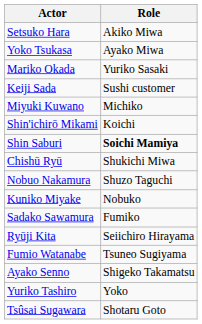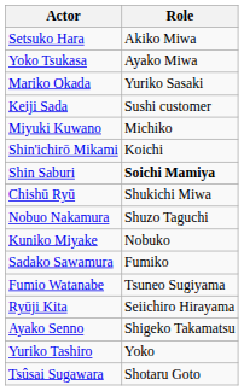rows swapped: Ryūji Kita <-> Fumio Watanabe
